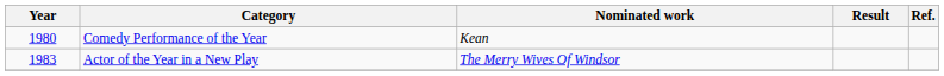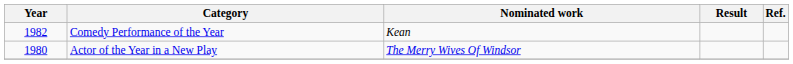Comedy Performance of the Year | Year: 1980 -> 1982
Actor of the Year in a New Play | Year: 1983 -> 1980
